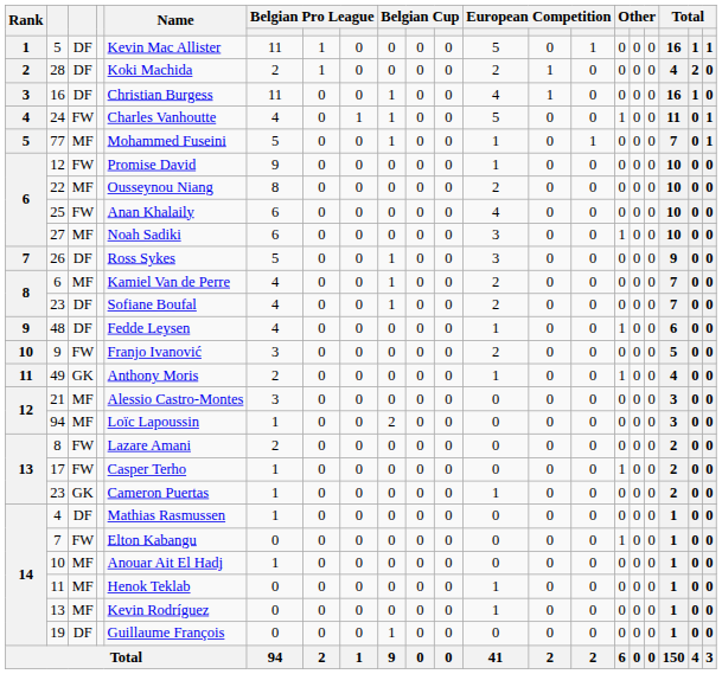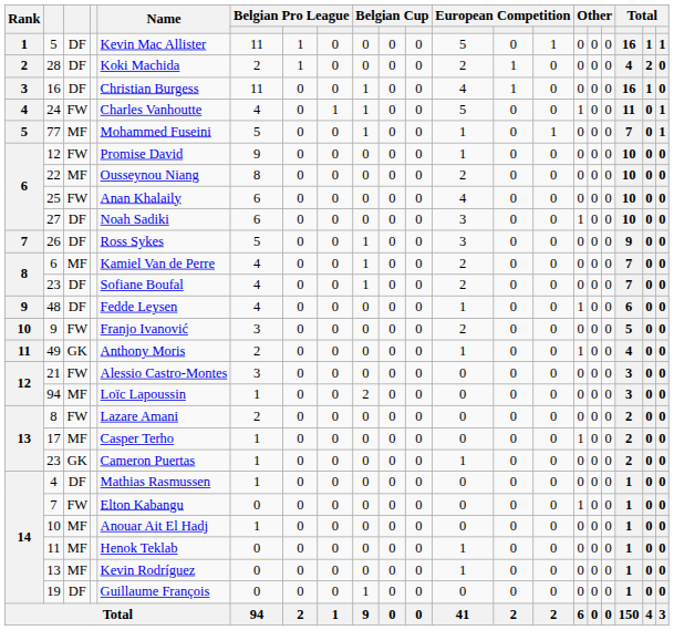27 | column 3: MF -> DF
21 | column 3: MF -> FW
17 | column 3: FW -> MF
